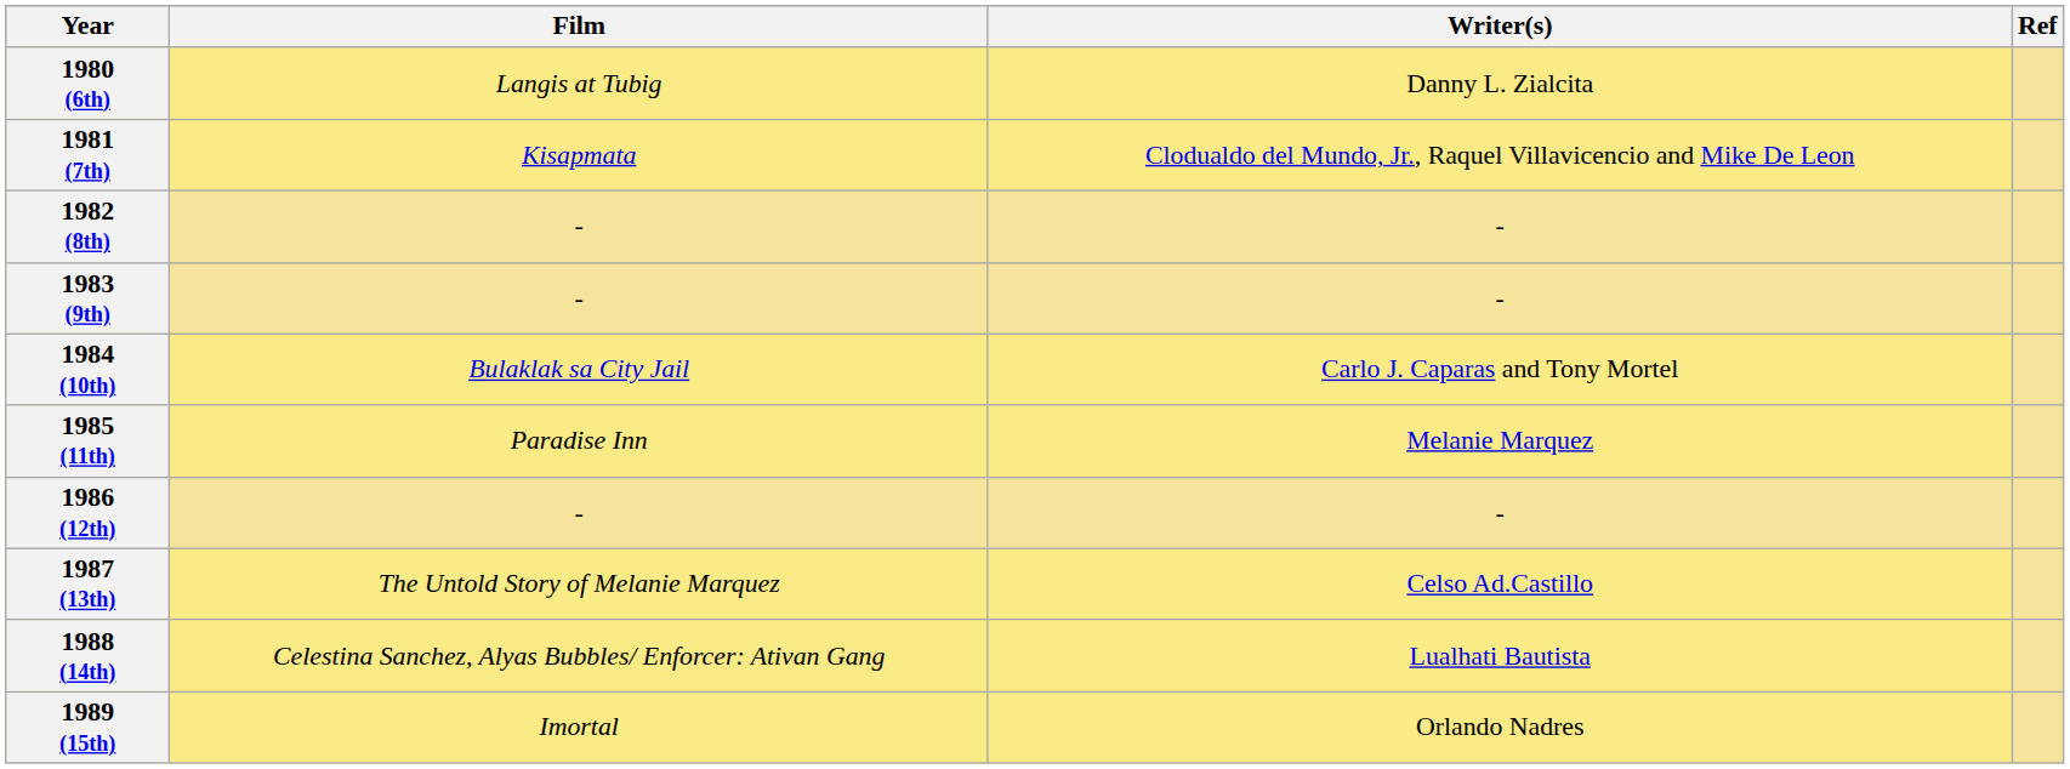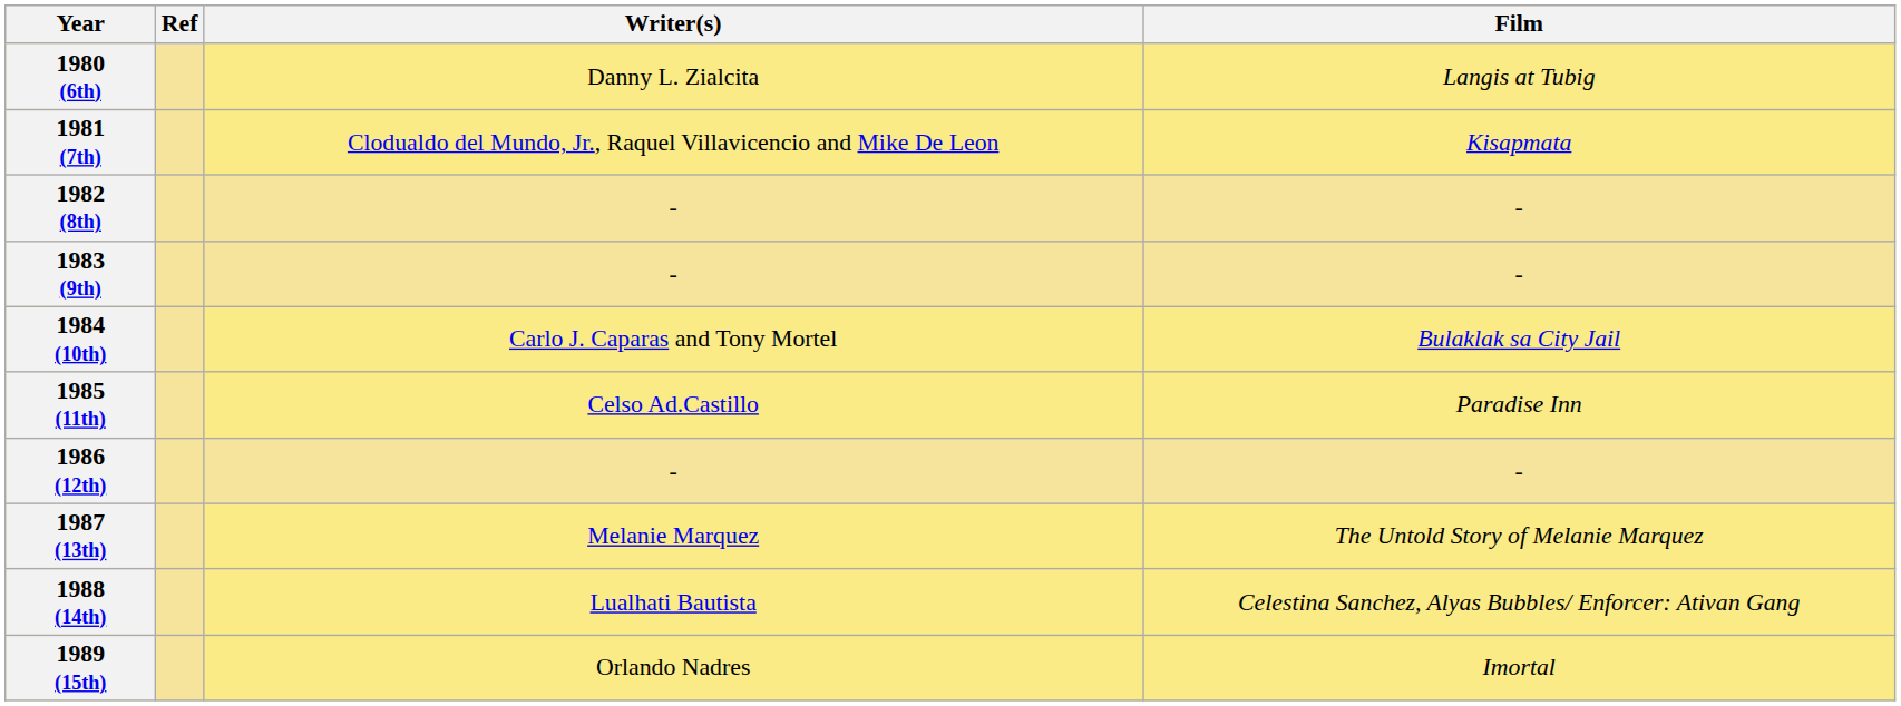columns swapped: Film <-> Ref
1985 (11th) | Writer(s): Melanie Marquez -> Celso Ad.Castillo
1987 (13th) | Writer(s): Celso Ad.Castillo -> Melanie Marquez
